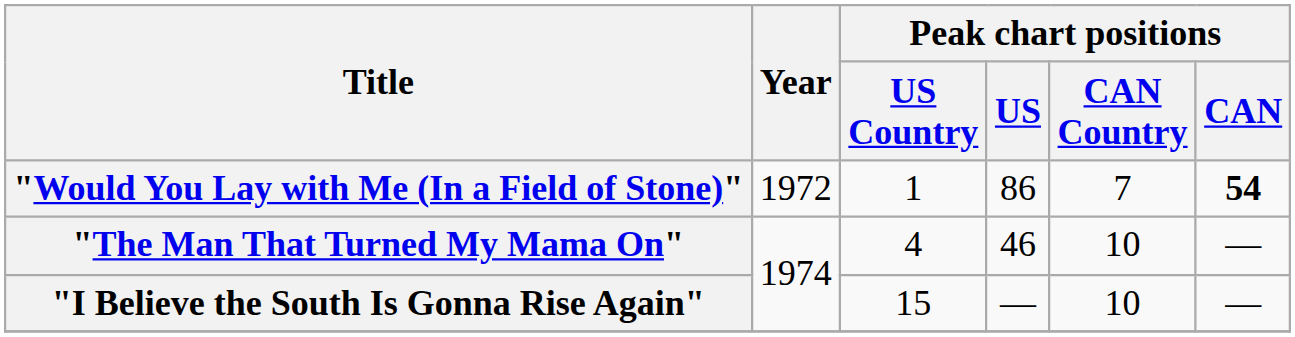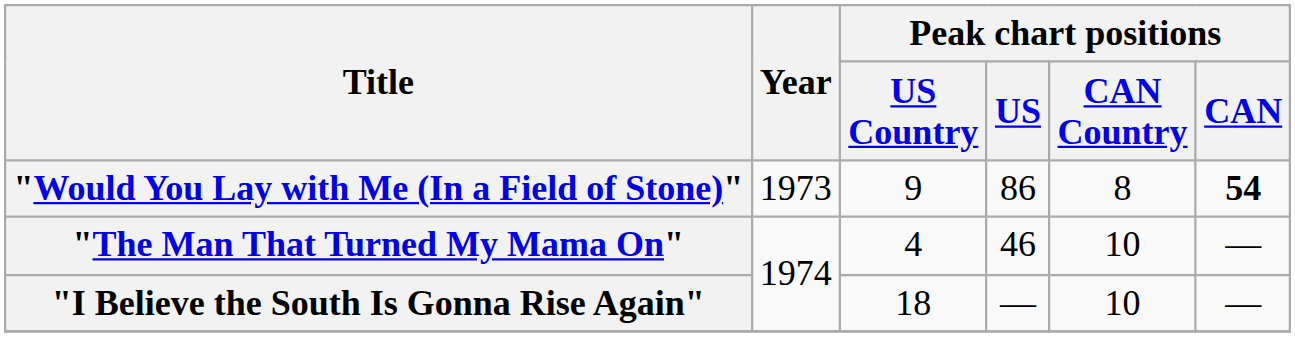"Would You Lay with Me (In a Field of Stone)" | Year: 1972 -> 1973
"Would You Lay with Me (In a Field of Stone)" | Peak chart positions / US Country: 1 -> 9
"Would You Lay with Me (In a Field of Stone)" | Peak chart positions / CAN Country: 7 -> 8
"I Believe the South Is Gonna Rise Again" | Peak chart positions / US Country: 15 -> 18
